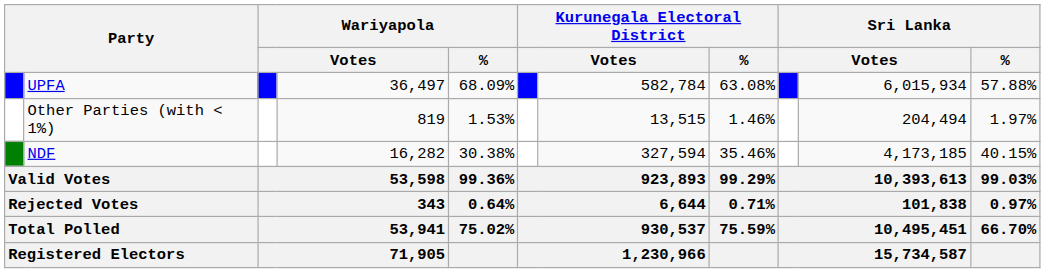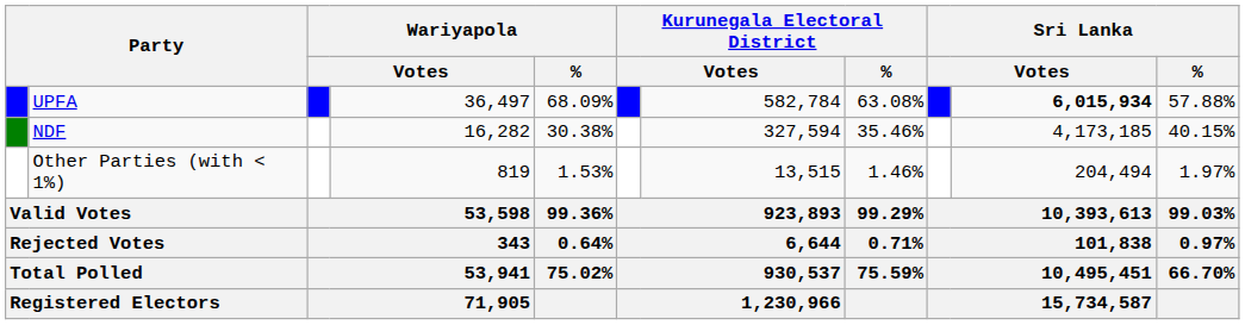UPFA | column 10: normal -> bold
rows swapped: NDF <-> Other Parties (with < 1%)
